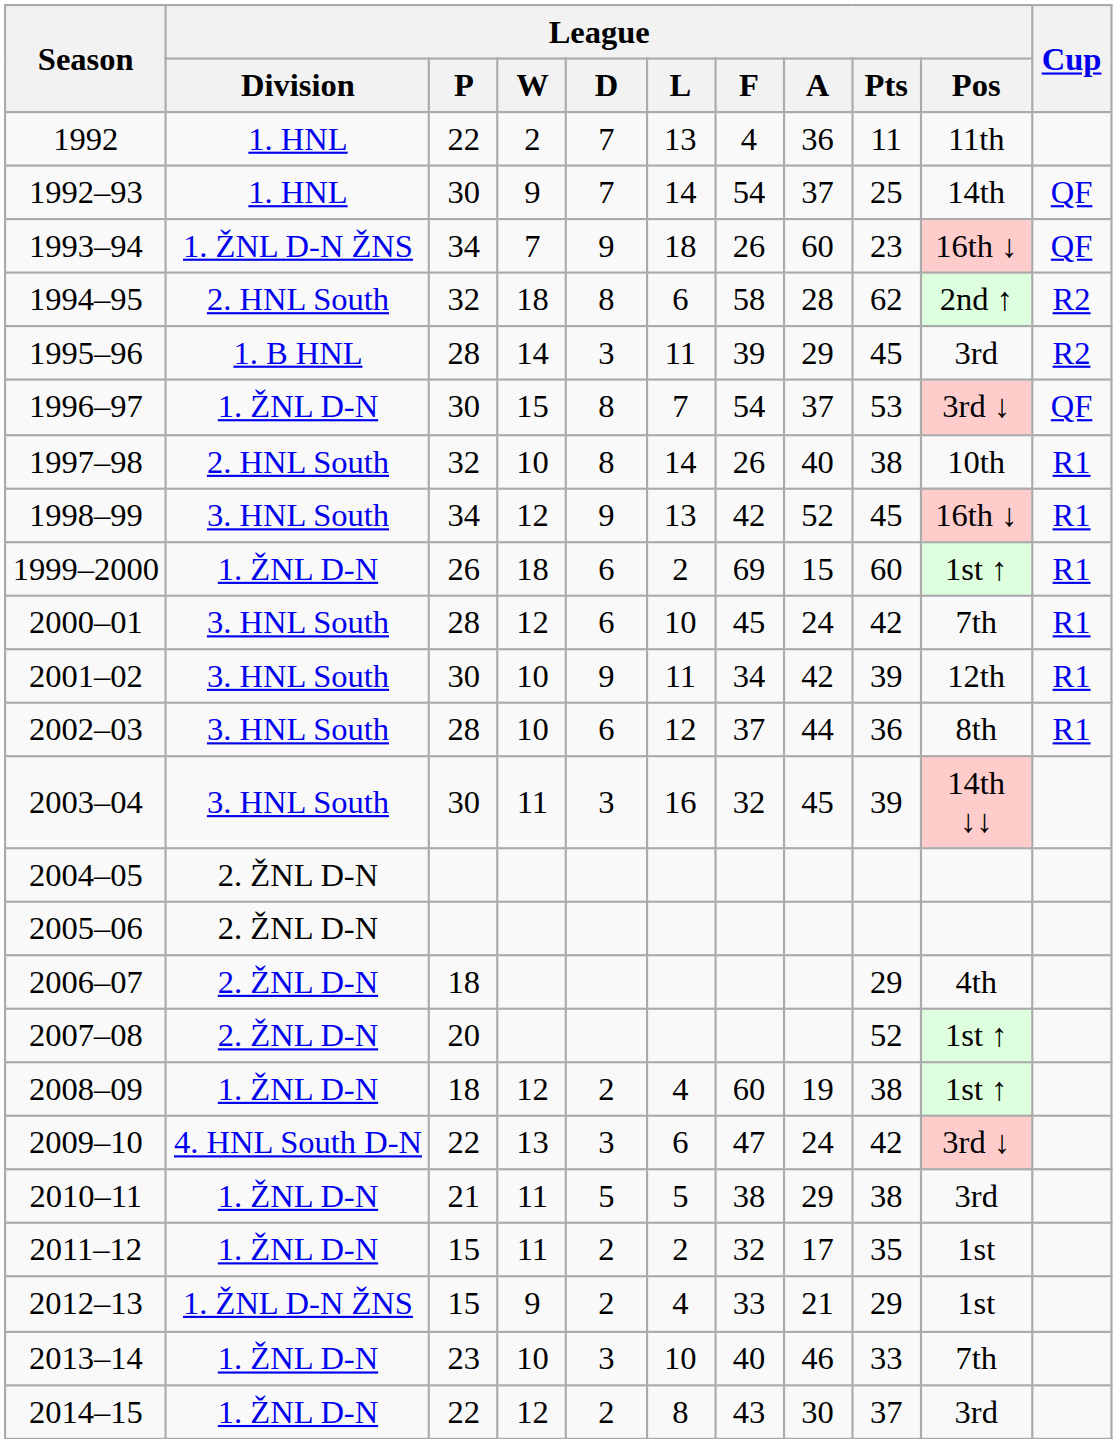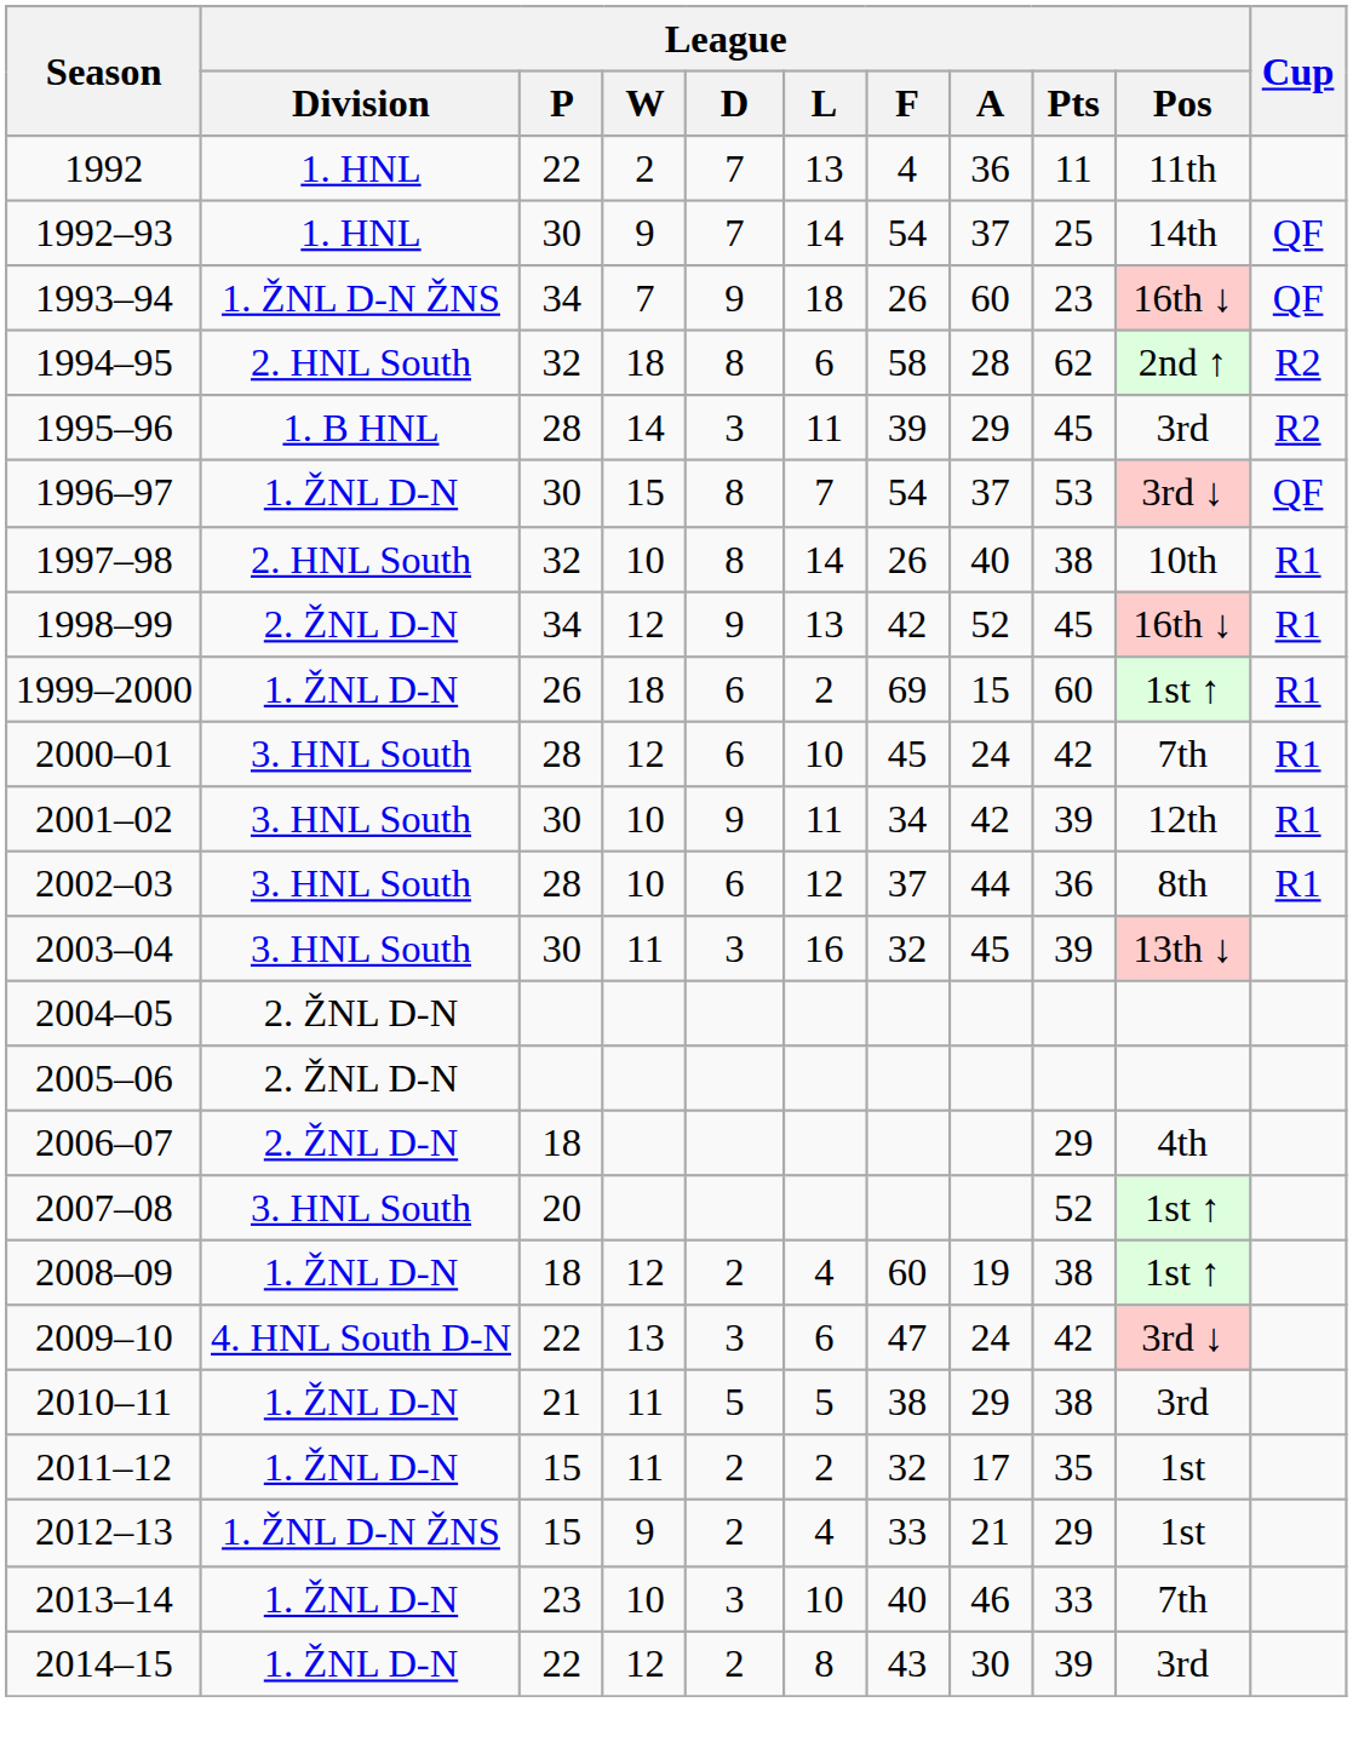1998–99 | League / Division: 3. HNL South -> 2. ŽNL D-N
2003–04 | League / Pos: 14th ↓↓ -> 13th ↓
2007–08 | League / Division: 2. ŽNL D-N -> 3. HNL South
2014–15 | League / Pts: 37 -> 39
